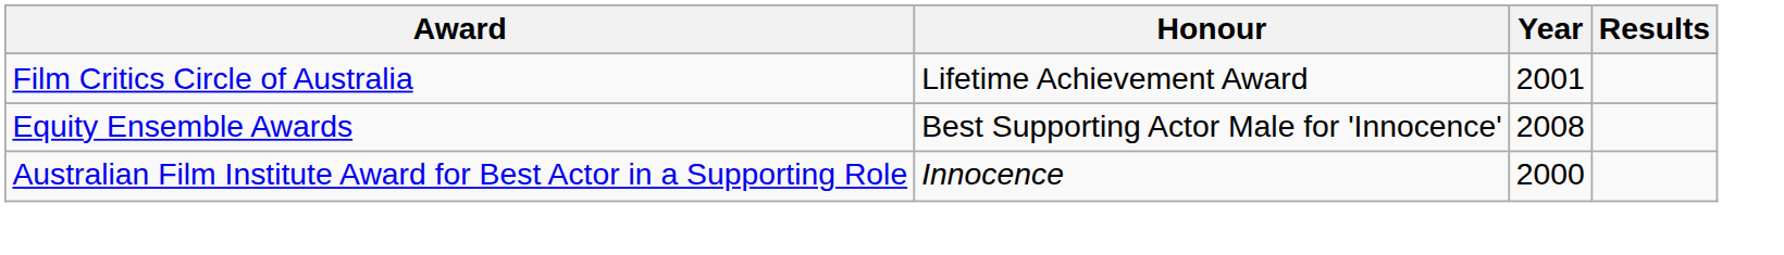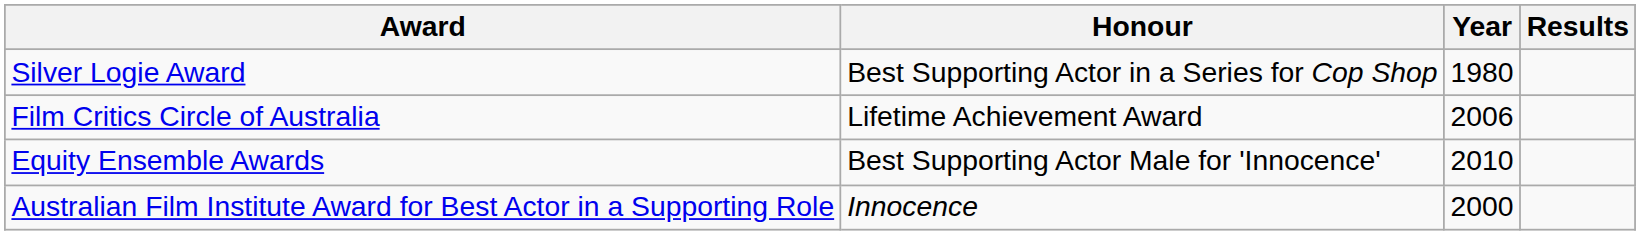+ row: Silver Logie Award | Best Supporting Actor in a Series for Cop Shop | 1980
Film Critics Circle of Australia | Year: 2001 -> 2006
Equity Ensemble Awards | Year: 2008 -> 2010
